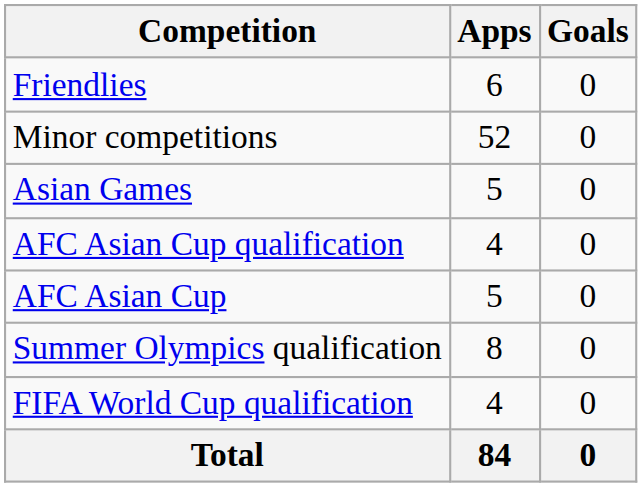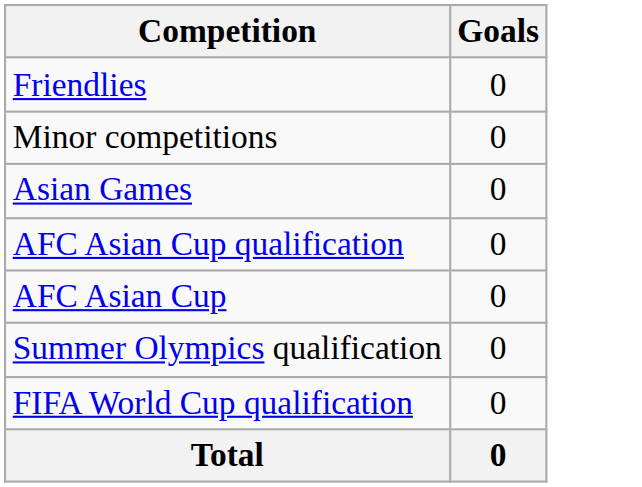- column: Apps | 6 | 52 | 5 | 4 | 5 | 8 | 4 | 84
